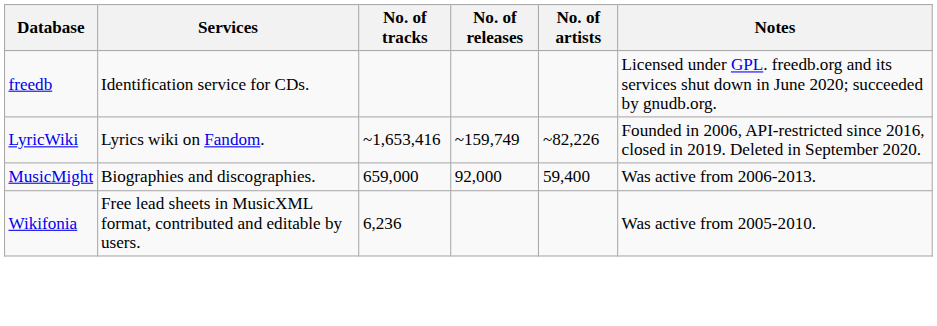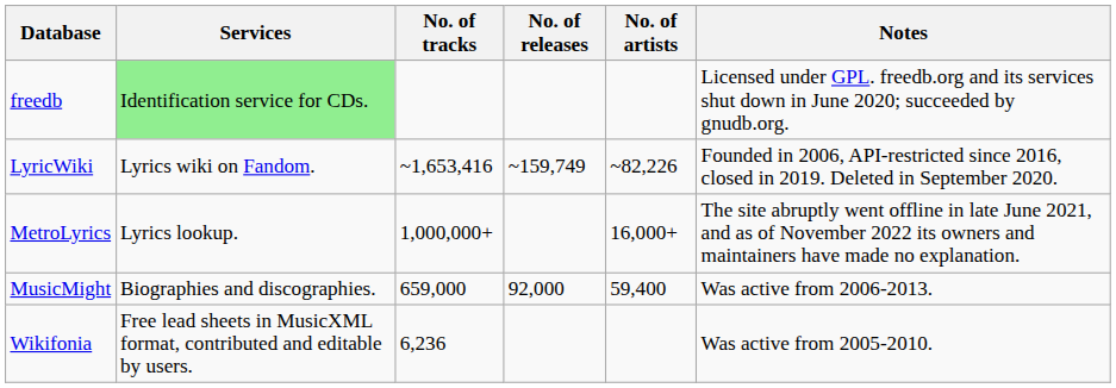freedb | Services: no background -> lightgreen background
+ row: MetroLyrics | Lyrics lookup. | 1,000,000+ | 16,000+ | The site abruptly went offline in late June 2021, and as of November 2022 its owners and maintainers have made no explanation.
